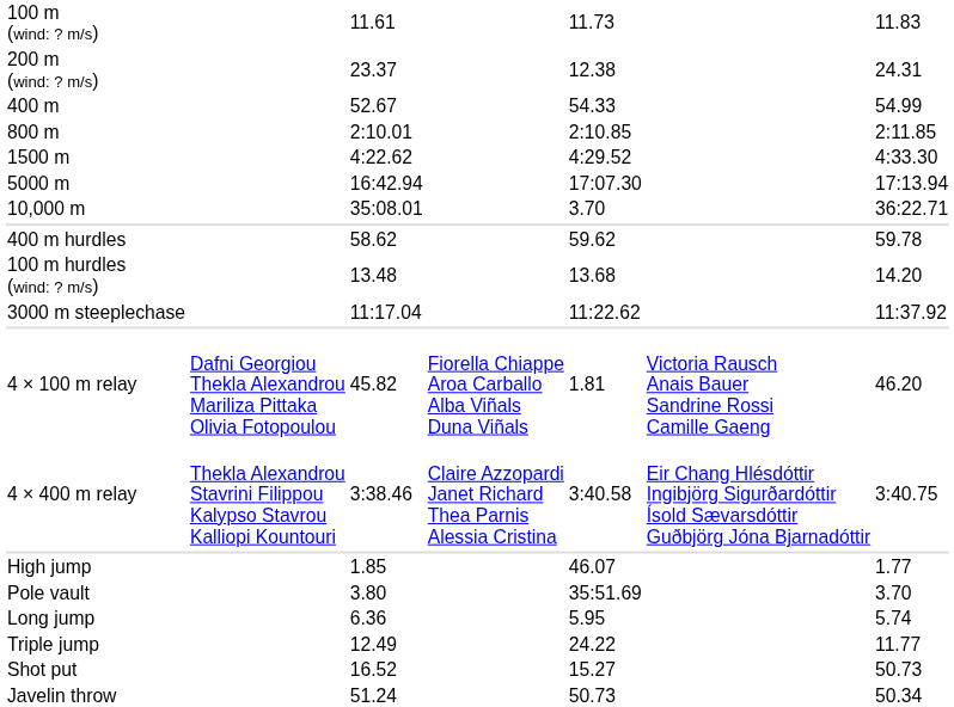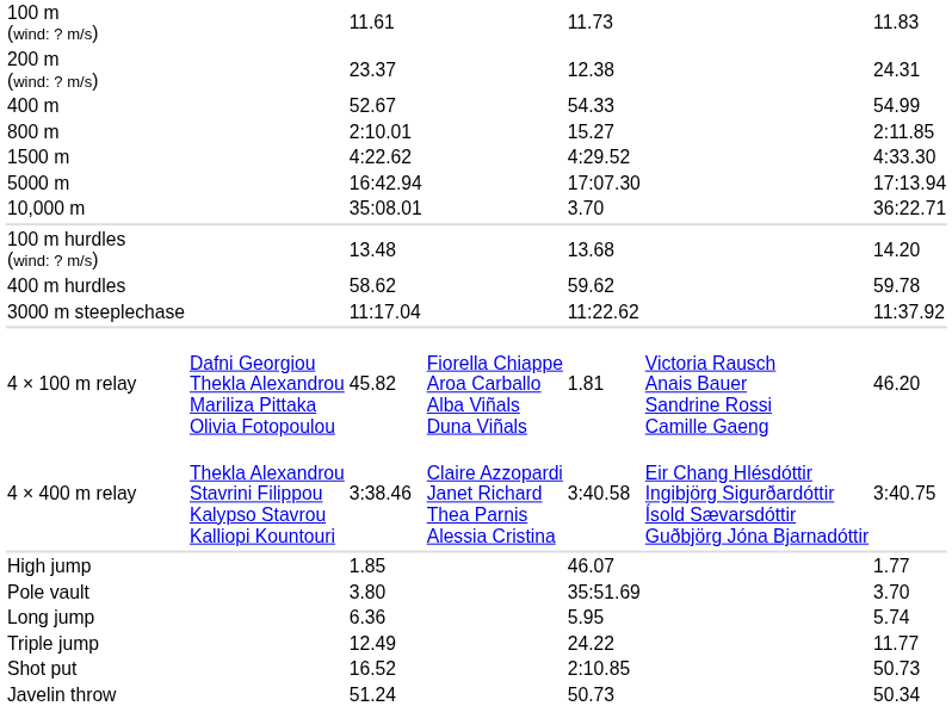800 m | column 5: 2:10.85 -> 15.27
rows swapped: 100 m hurdles (wind: ? m/s) <-> 400 m hurdles
Shot put | column 5: 15.27 -> 2:10.85
